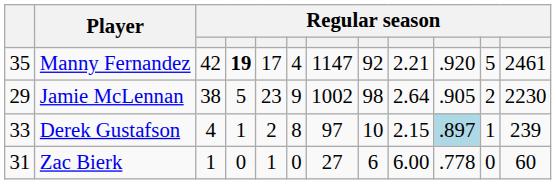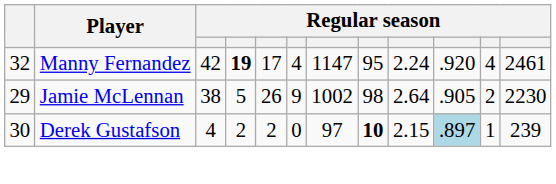Manny Fernandez | column 1: 35 -> 32
Manny Fernandez | column 8: 92 -> 95
Manny Fernandez | column 9: 2.21 -> 2.24
Manny Fernandez | column 11: 5 -> 4
Jamie McLennan | column 5: 23 -> 26
Derek Gustafson | column 1: 33 -> 30
Derek Gustafson | column 4: 1 -> 2
Derek Gustafson | column 6: 8 -> 0
Derek Gustafson | column 8: normal -> bold
- row: 31 | Zac Bierk | 1 | 0 | 1 | 0 | 27 | 6 | 6.00 | .778 | 0 | 60
